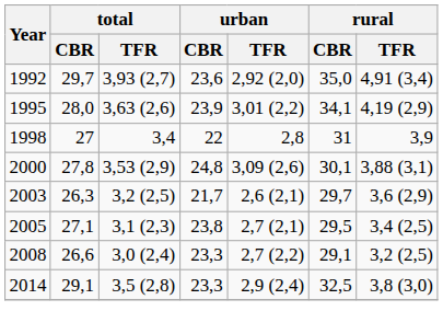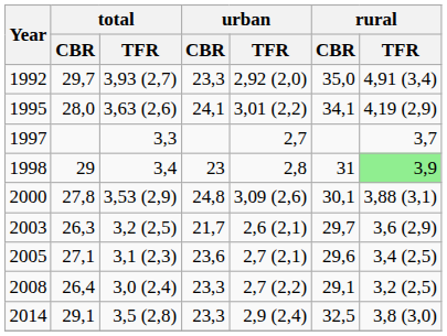1992 | urban / CBR: 23,6 -> 23,3
1995 | urban / CBR: 23,9 -> 24,1
+ row: 1997 | 3,3 | 2,7 | 3,7
1998 | total / CBR: 27 -> 29
1998 | urban / CBR: 22 -> 23
1998 | rural / TFR: no background -> lightgreen background
2005 | urban / CBR: 23,8 -> 23,6
2005 | rural / CBR: 29,5 -> 29,6
2008 | total / CBR: 26,6 -> 26,4
